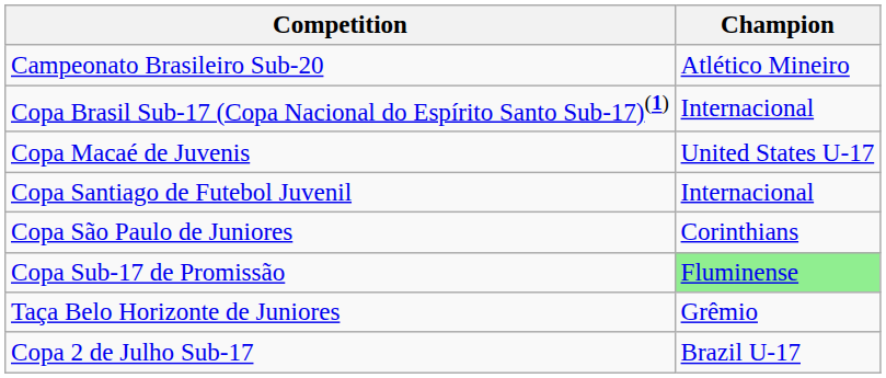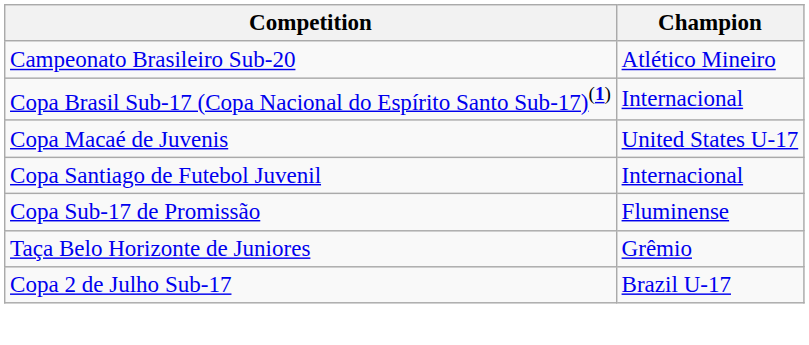- row: Copa São Paulo de Juniores | Corinthians
Copa Sub-17 de Promissão | Champion: lightgreen background -> no background
